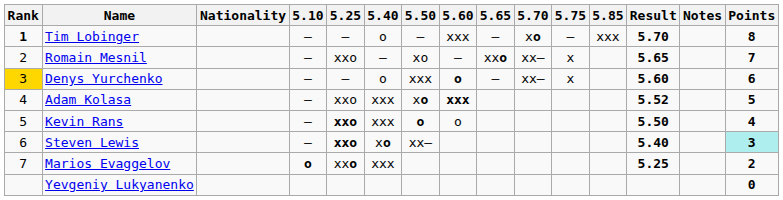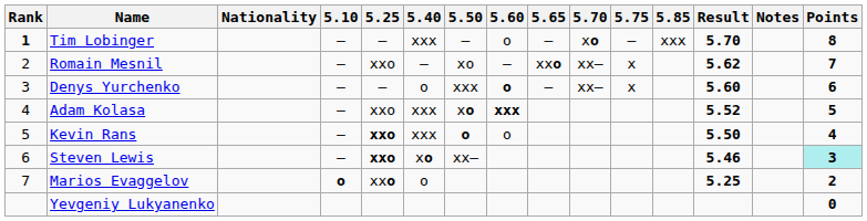Tim Lobinger | 5.40: o -> xxx
Tim Lobinger | 5.60: xxx -> o
Romain Mesnil | Result: 5.65 -> 5.62
Denys Yurchenko | Rank: gold background -> no background
Steven Lewis | Result: 5.40 -> 5.46
Marios Evaggelov | 5.40: xxx -> o
